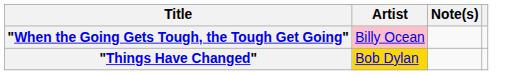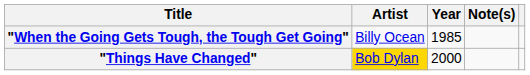+ column: Year | 1985 | 2000
"When the Going Gets Tough, the Tough Get Going" | Artist: pink background -> no background
